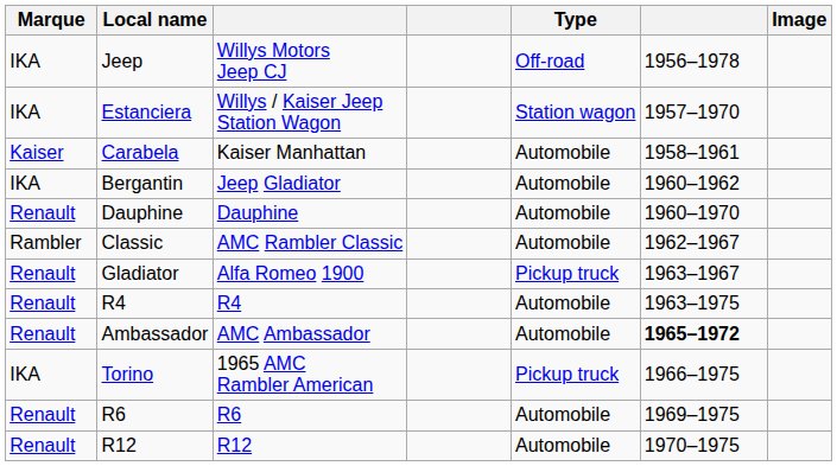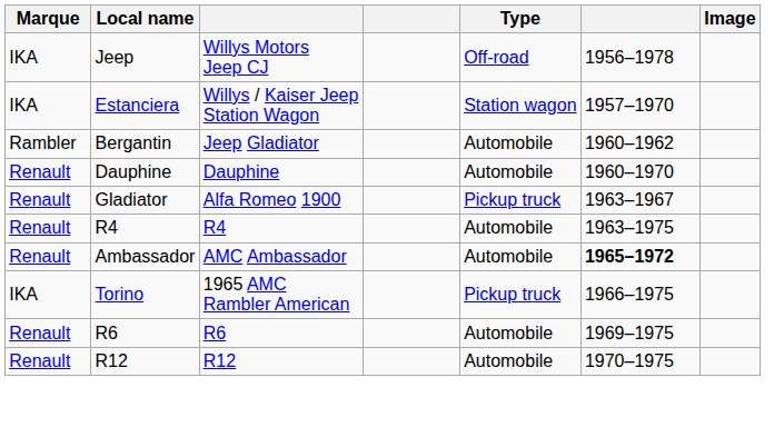- row: Kaiser | Carabela | Kaiser Manhattan | Automobile | 1958–1961
Bergantin | Marque: IKA -> Rambler
- row: Rambler | Classic | AMC Rambler Classic | Automobile | 1962–1967
